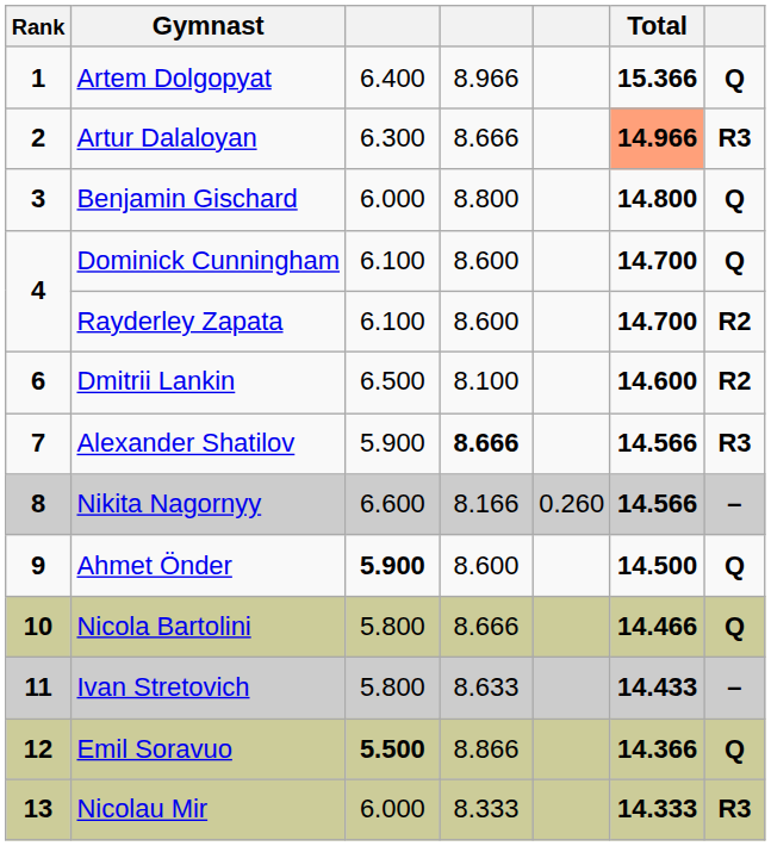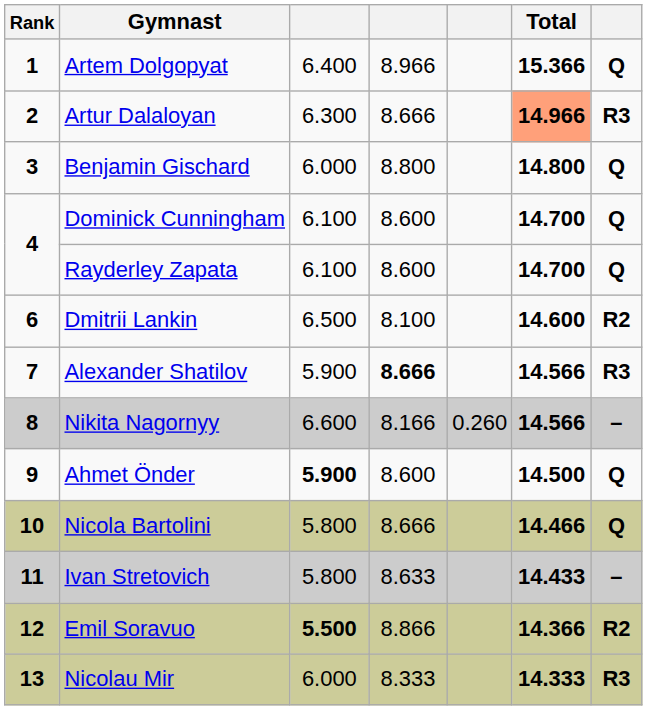Rayderley Zapata | column 7: R2 -> Q
Emil Soravuo | column 7: Q -> R2
